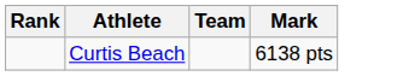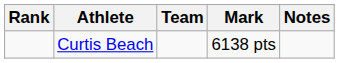+ column: Notes
